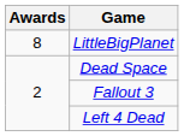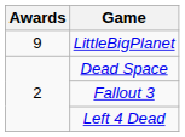LittleBigPlanet | Awards: 8 -> 9
